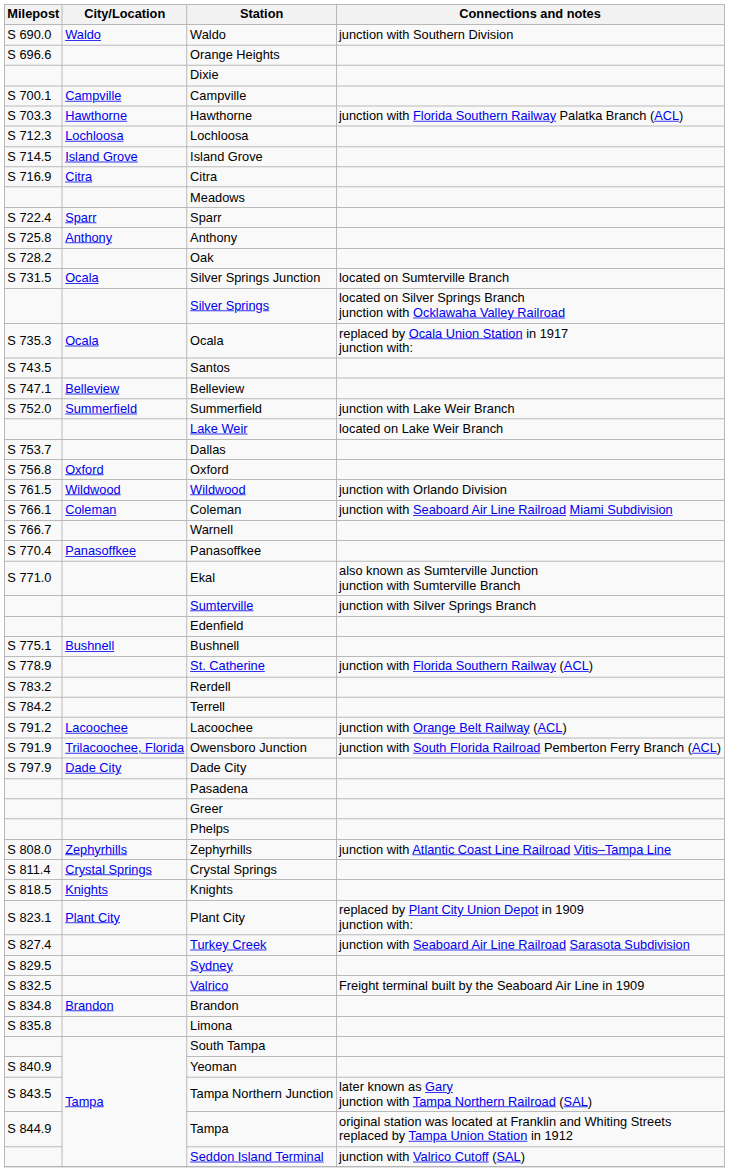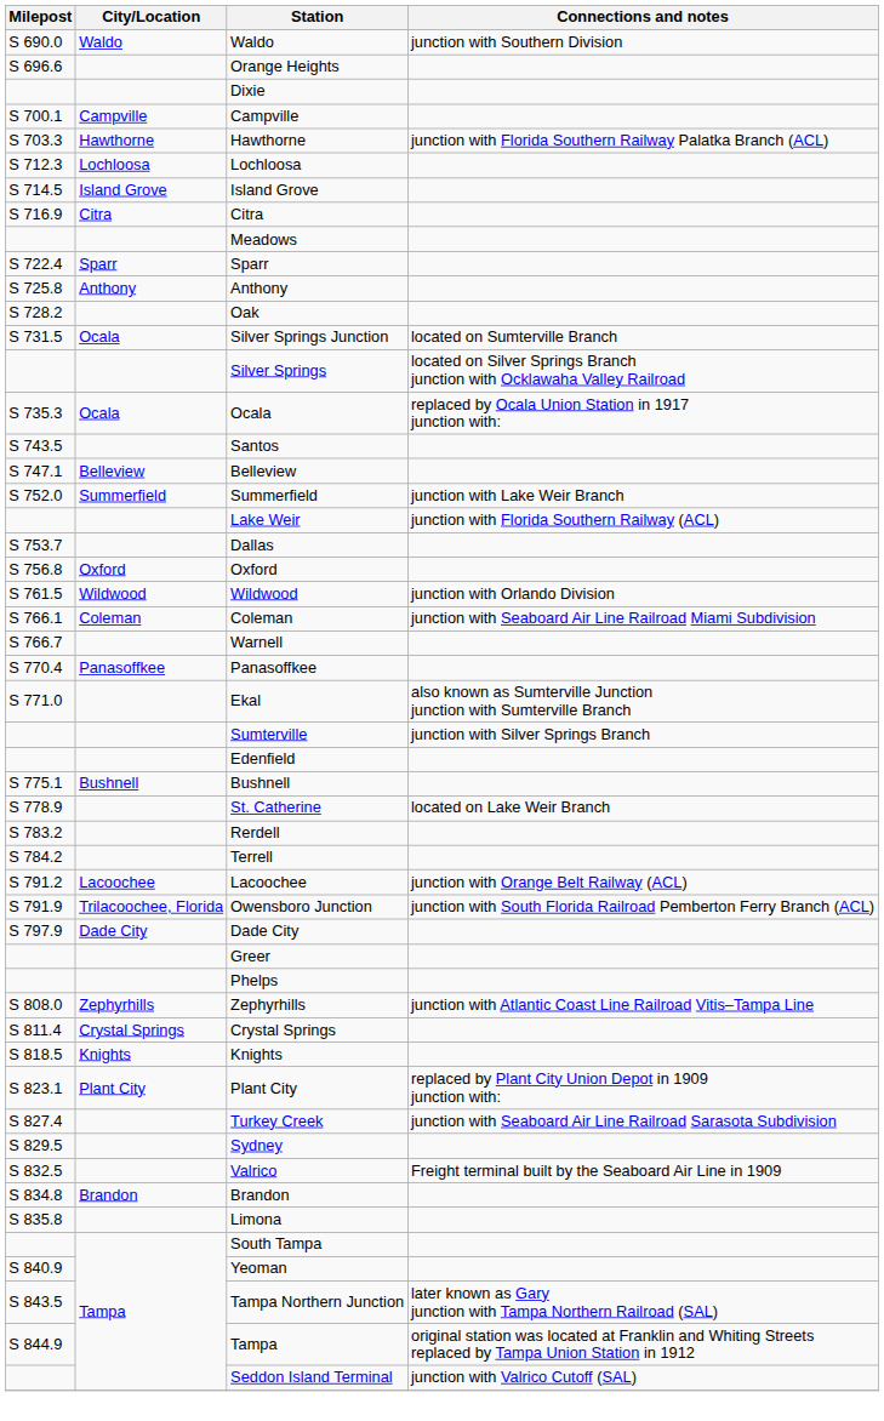Lake Weir | Connections and notes: located on Lake Weir Branch -> junction with Florida Southern Railway (ACL)
St. Catherine | Connections and notes: junction with Florida Southern Railway (ACL) -> located on Lake Weir Branch
- row: Pasadena
